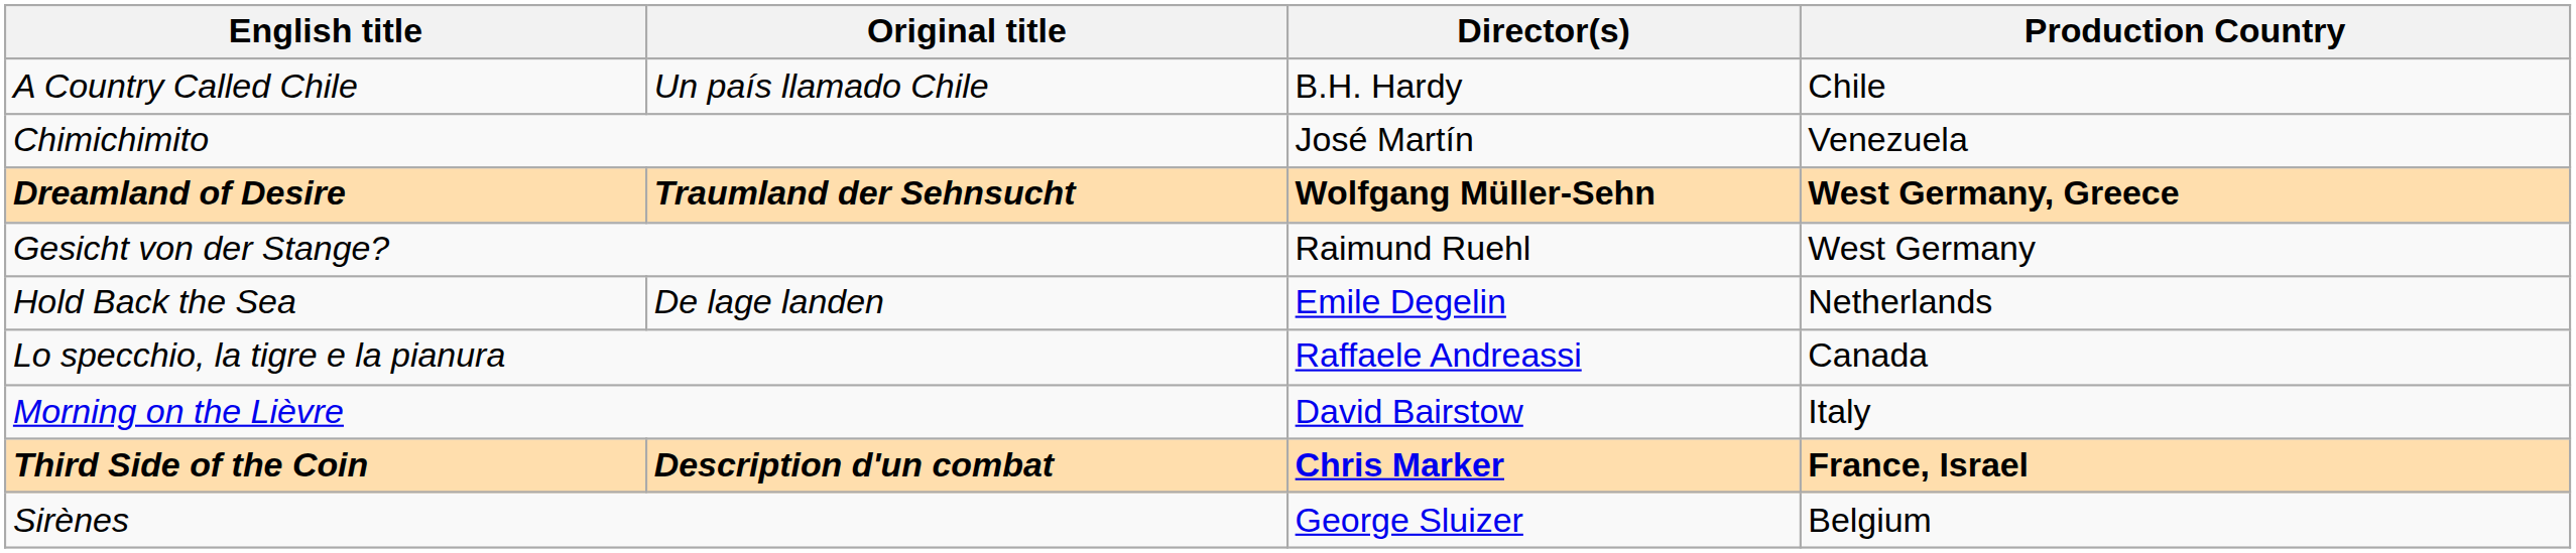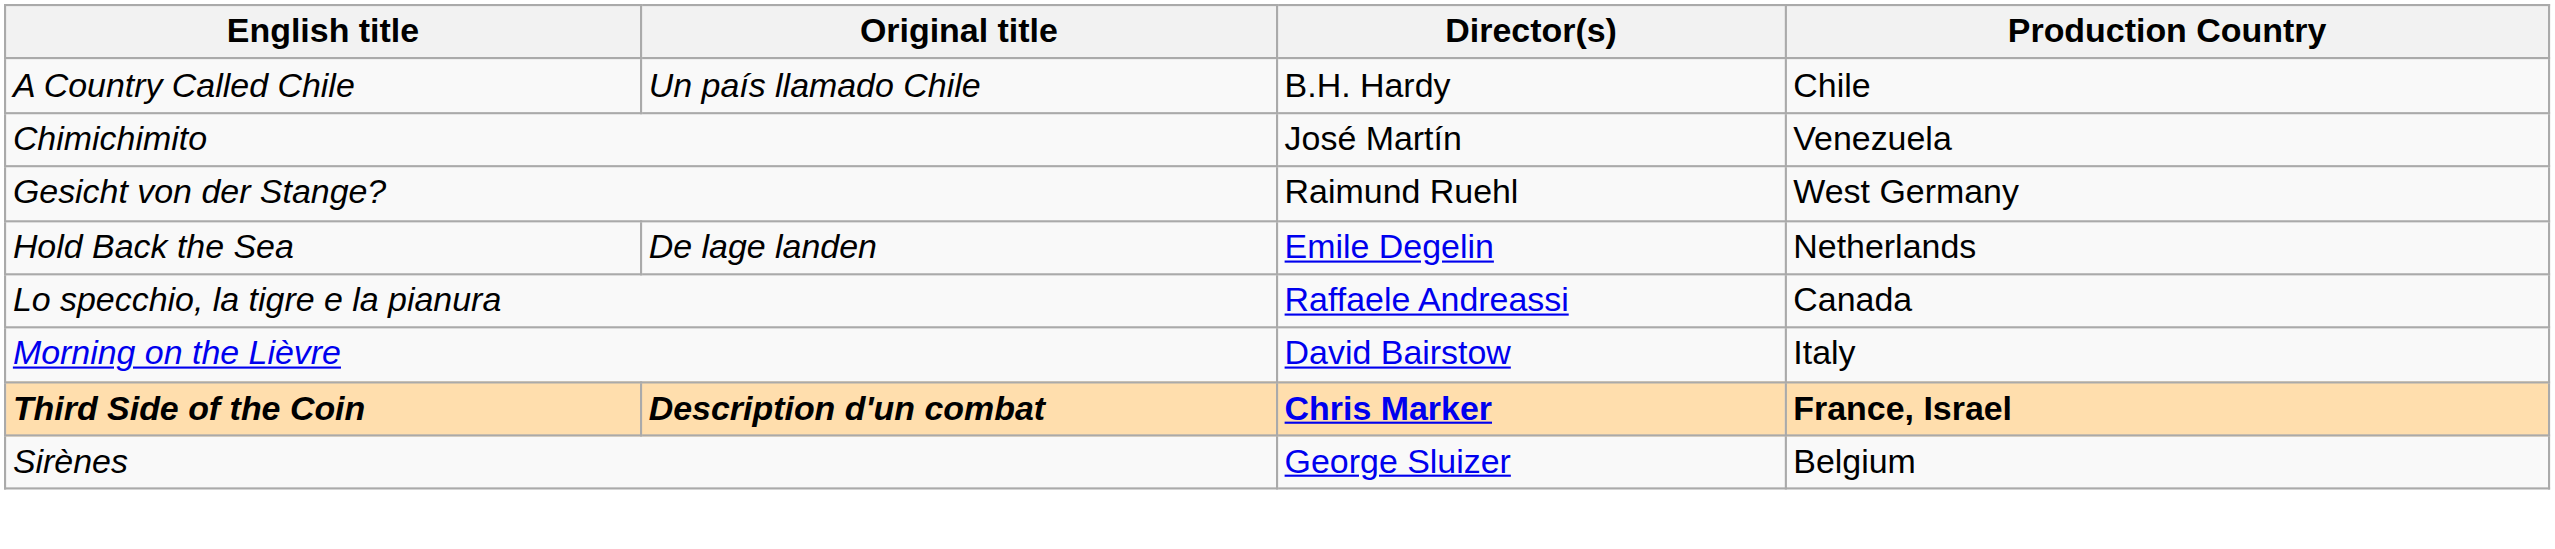- row: Dreamland of Desire | Traumland der Sehnsucht | Wolfgang Müller-Sehn | West Germany, Greece
